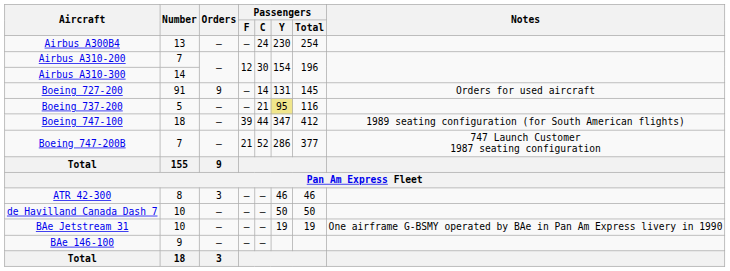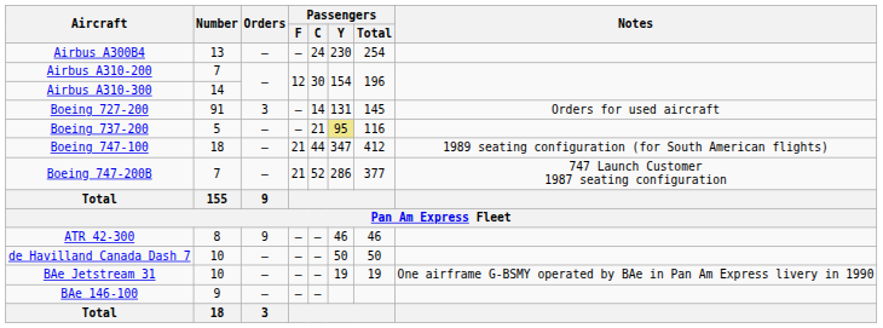Boeing 727-200 | Orders: 9 -> 3
Boeing 747-100 | Passengers / F: 39 -> 21
ATR 42-300 | Orders: 3 -> 9
